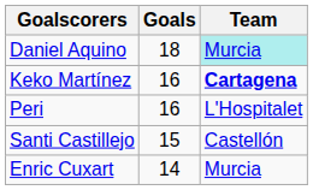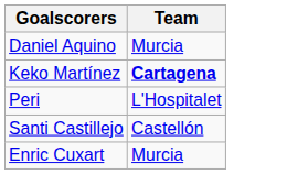- column: Goals | 18 | 16 | 16 | 15 | 14
Daniel Aquino | Team: paleturquoise background -> no background
